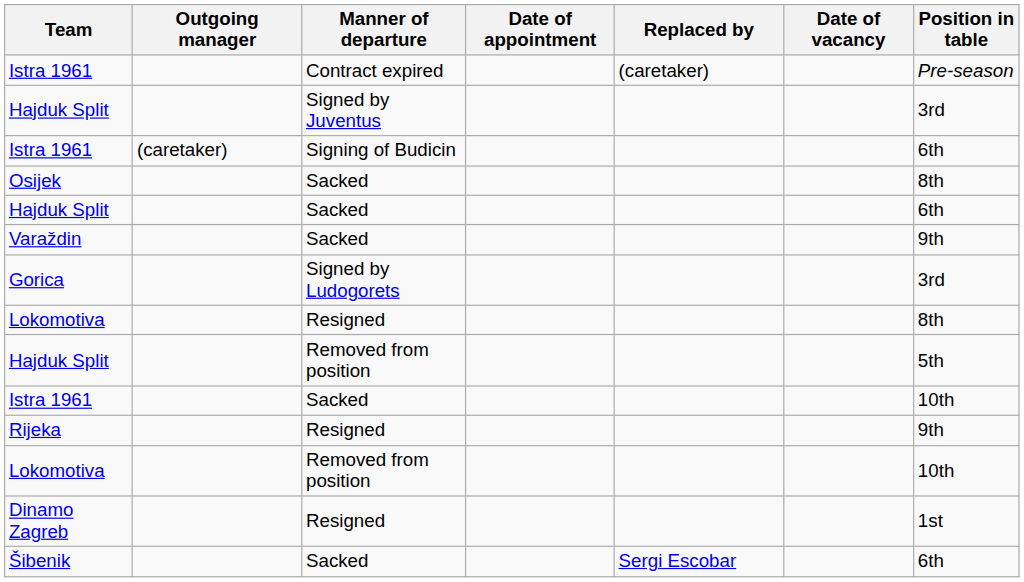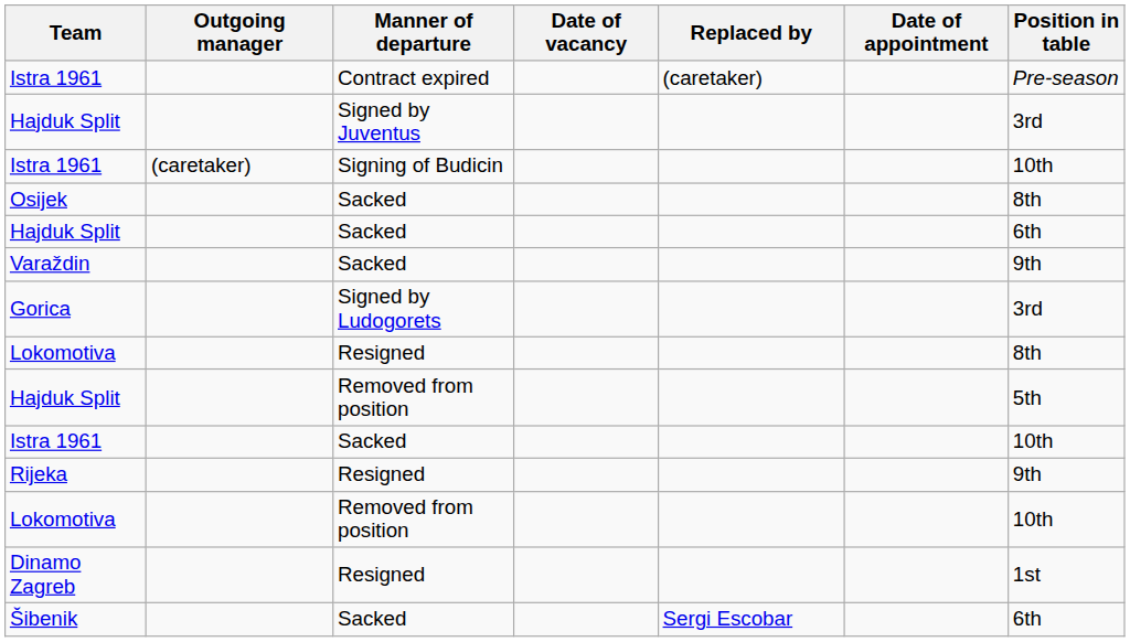columns swapped: Date of vacancy <-> Date of appointment
Istra 1961 / Signing of Budicin | Position in table: 6th -> 10th
